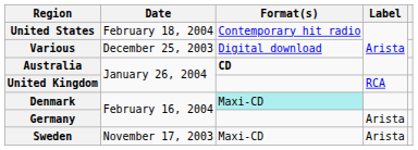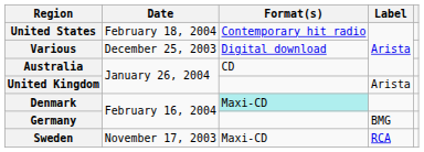Australia | Format(s): bold -> normal
United Kingdom | Label: RCA -> Arista
Germany | Label: Arista -> BMG
Sweden | Label: Arista -> RCA
